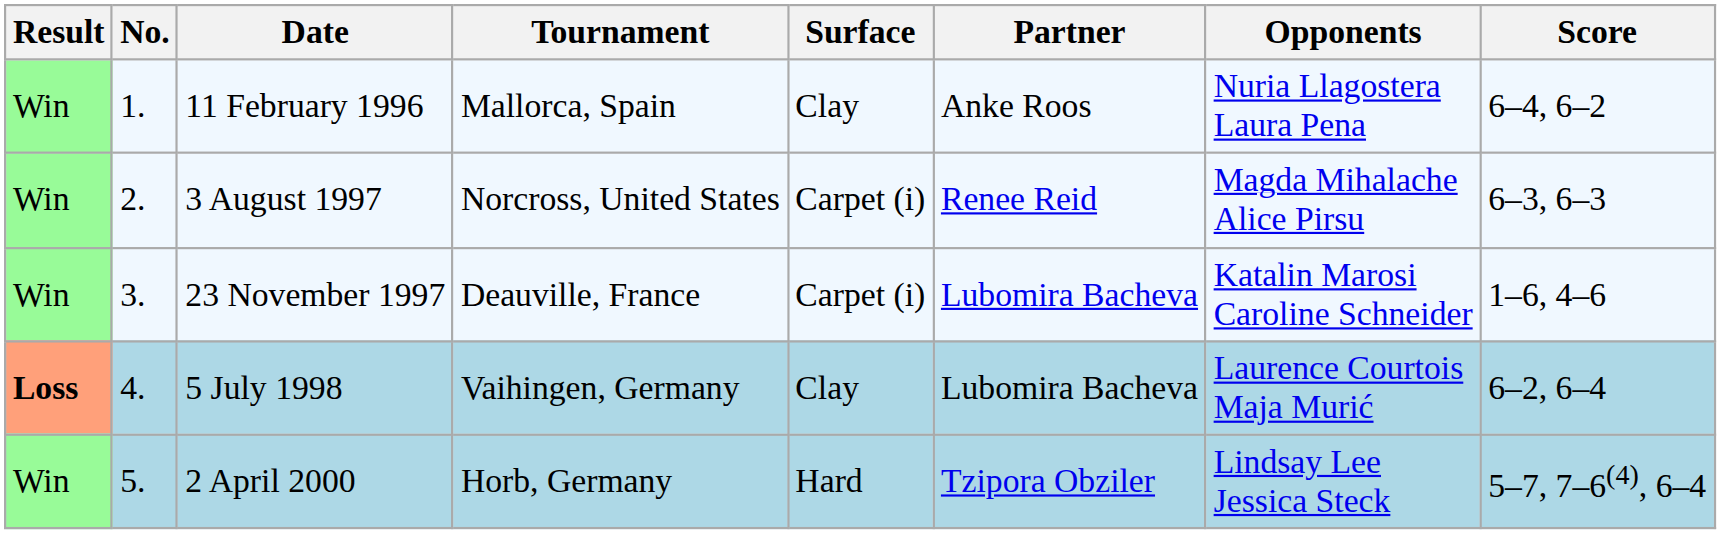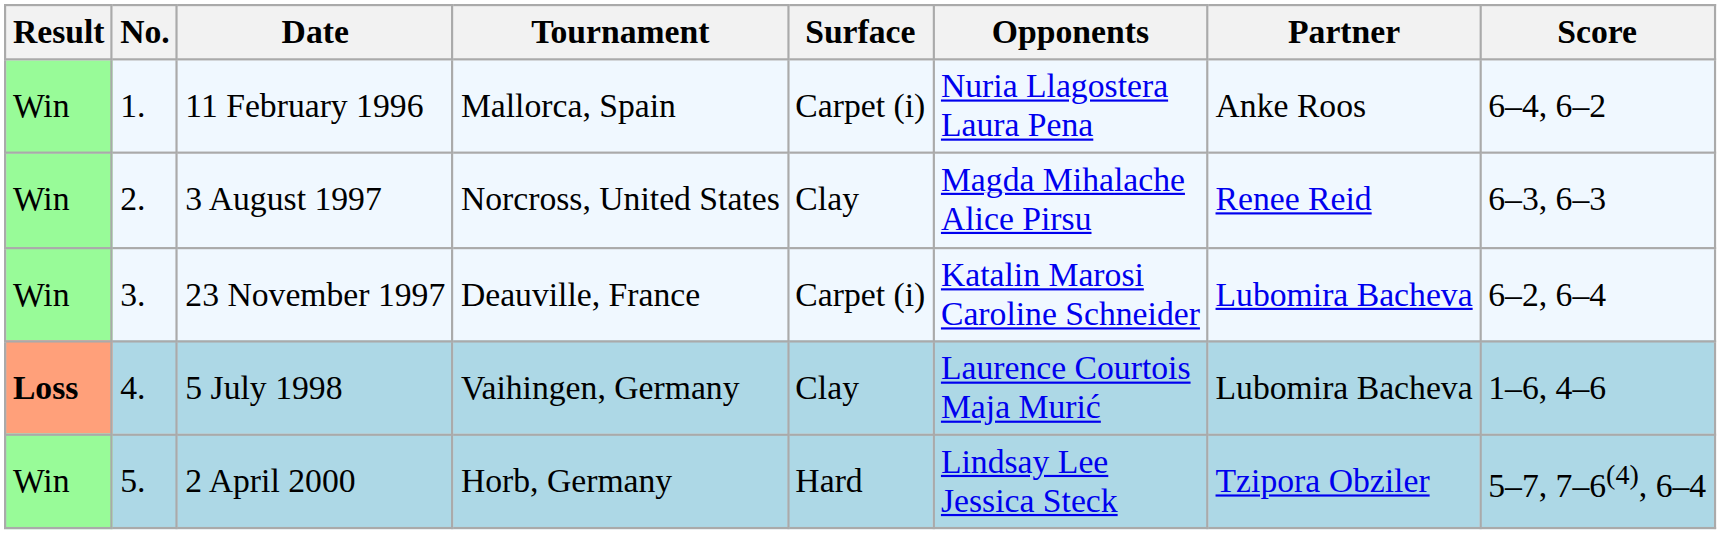columns swapped: Partner <-> Opponents
11 February 1996 | Surface: Clay -> Carpet (i)
3 August 1997 | Surface: Carpet (i) -> Clay
23 November 1997 | Score: 1–6, 4–6 -> 6–2, 6–4
5 July 1998 | Score: 6–2, 6–4 -> 1–6, 4–6
